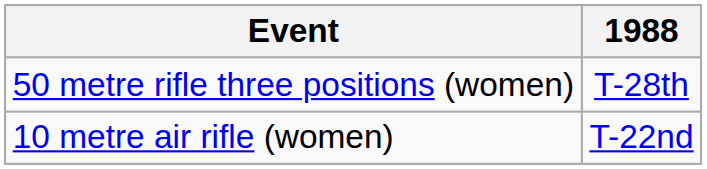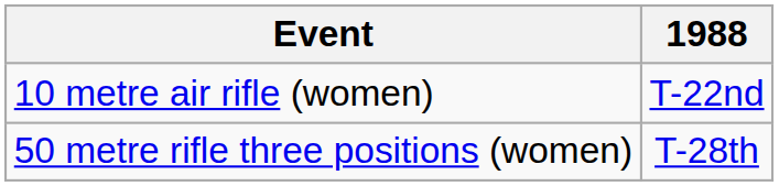rows swapped: 10 metre air rifle (women) <-> 50 metre rifle three positions (women)
